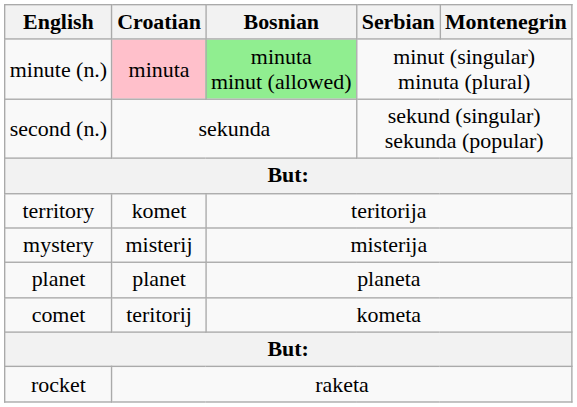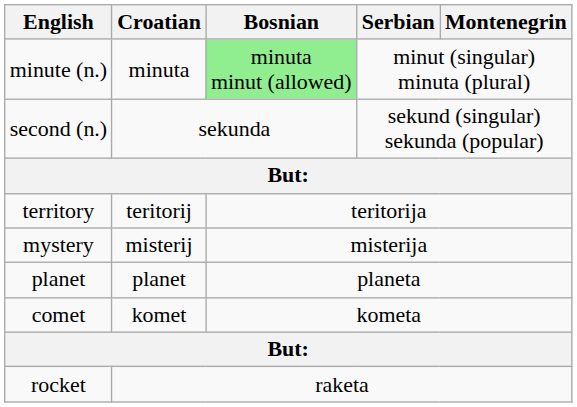minute (n.) | Croatian: pink background -> no background
territory | Croatian: komet -> teritorij
comet | Croatian: teritorij -> komet
